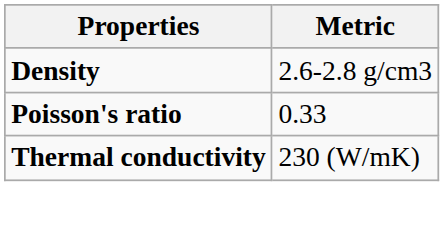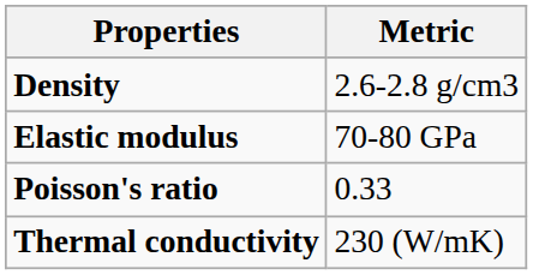+ row: Elastic modulus | 70-80 GPa
